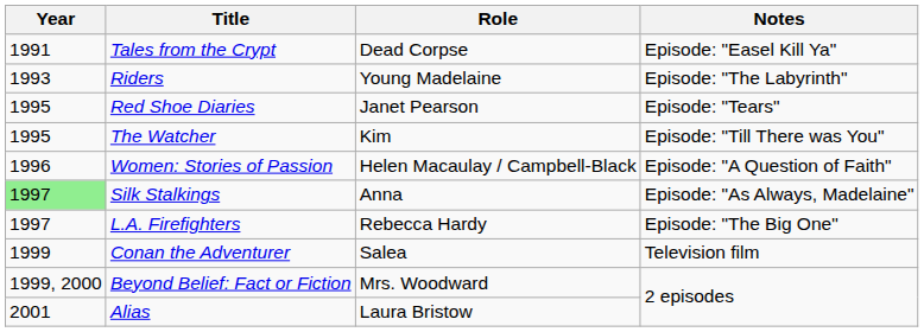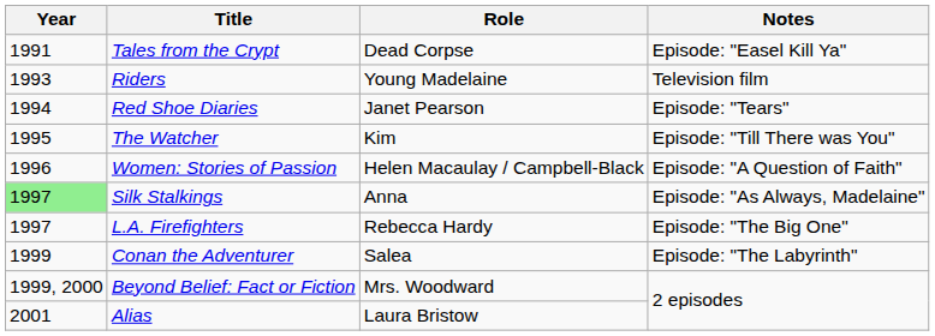Riders | Notes: Episode: "The Labyrinth" -> Television film
Red Shoe Diaries | Year: 1995 -> 1994
Conan the Adventurer | Notes: Television film -> Episode: "The Labyrinth"
